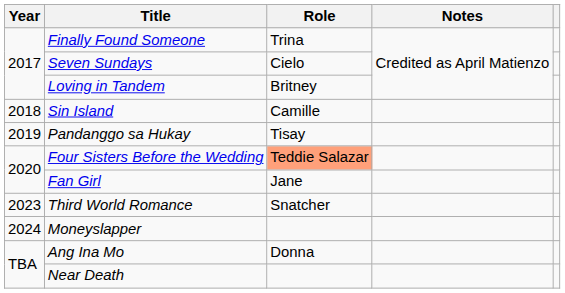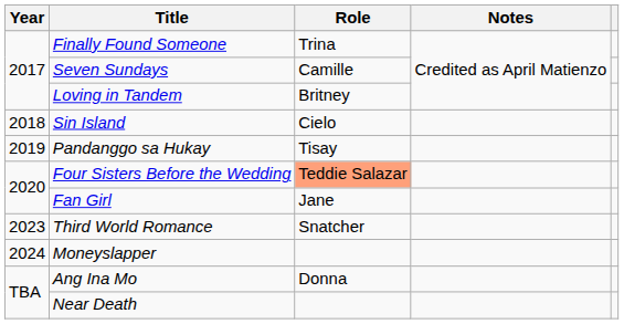Seven Sundays | Role: Cielo -> Camille
Sin Island | Role: Camille -> Cielo
